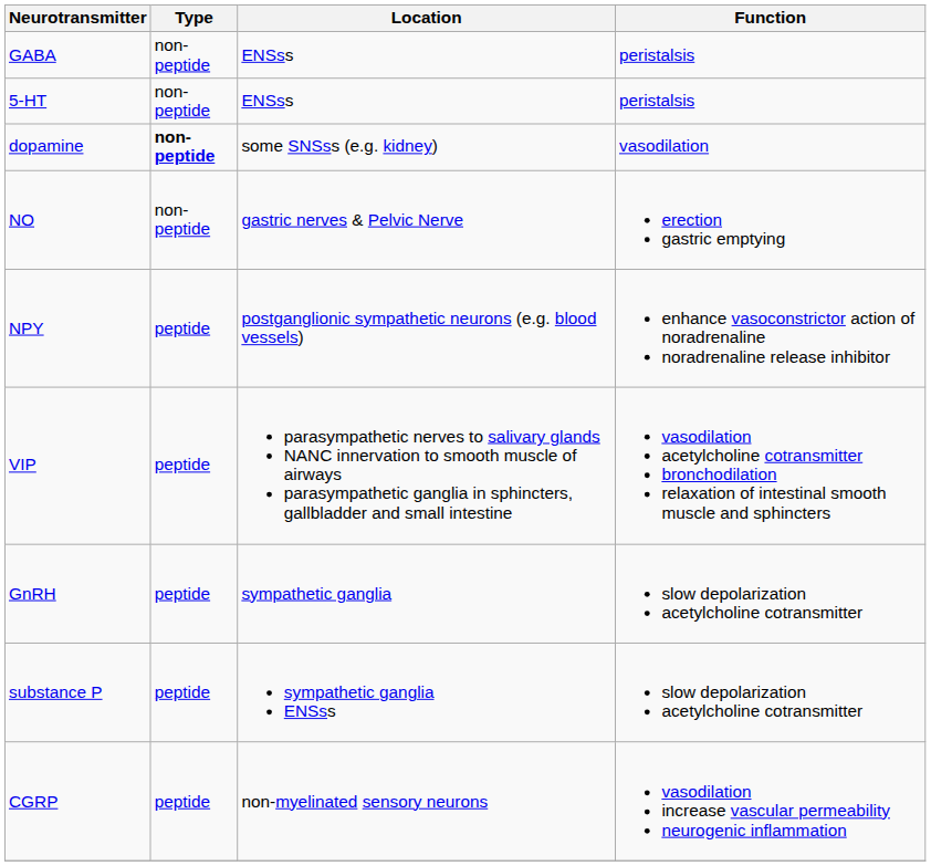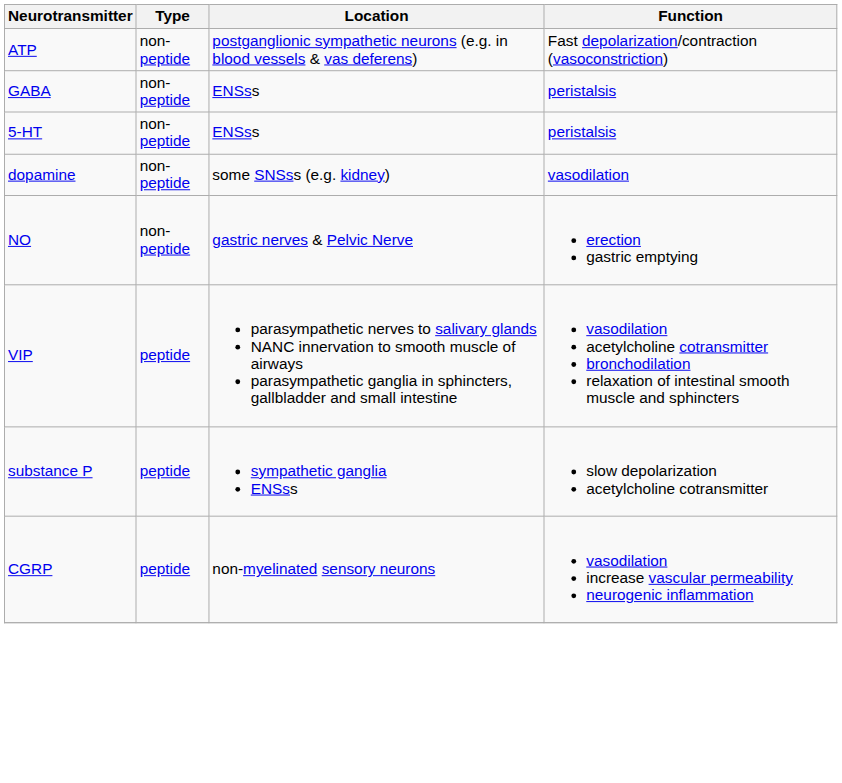+ row: ATP | non-peptide | postganglionic sympathetic neurons (e.g. in blood vessels & vas deferens) | Fast depolarization/contraction (vasoconstriction)
dopamine | Type: bold -> normal
- row: NPY | peptide | postganglionic sympathetic neurons (e.g. blood vessels) | enhance vasoconstrictor action of noradrenaline noradrenaline release inhibitor
- row: GnRH | peptide | sympathetic ganglia | slow depolarization acetylcholine cotransmitter
